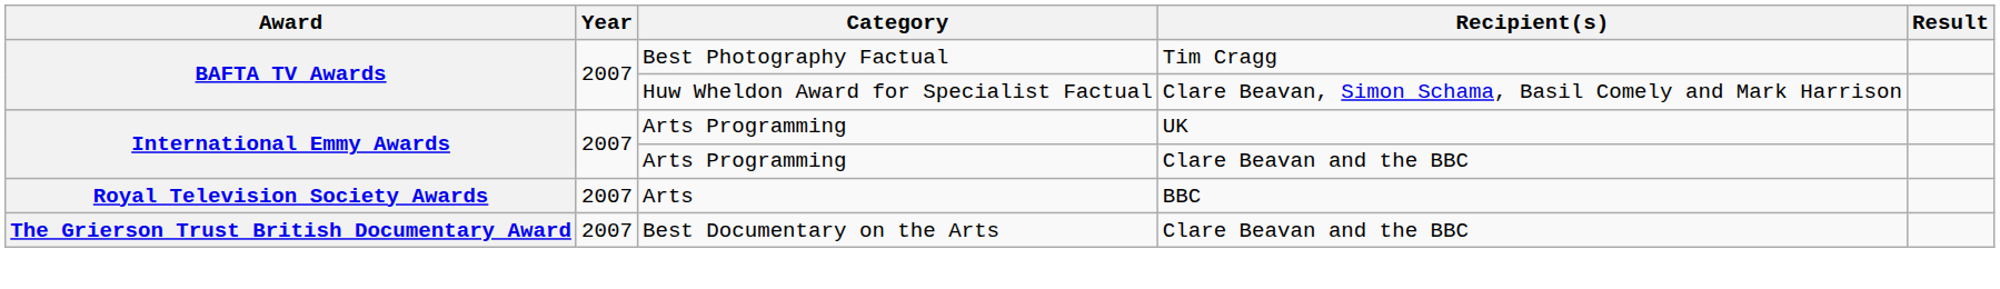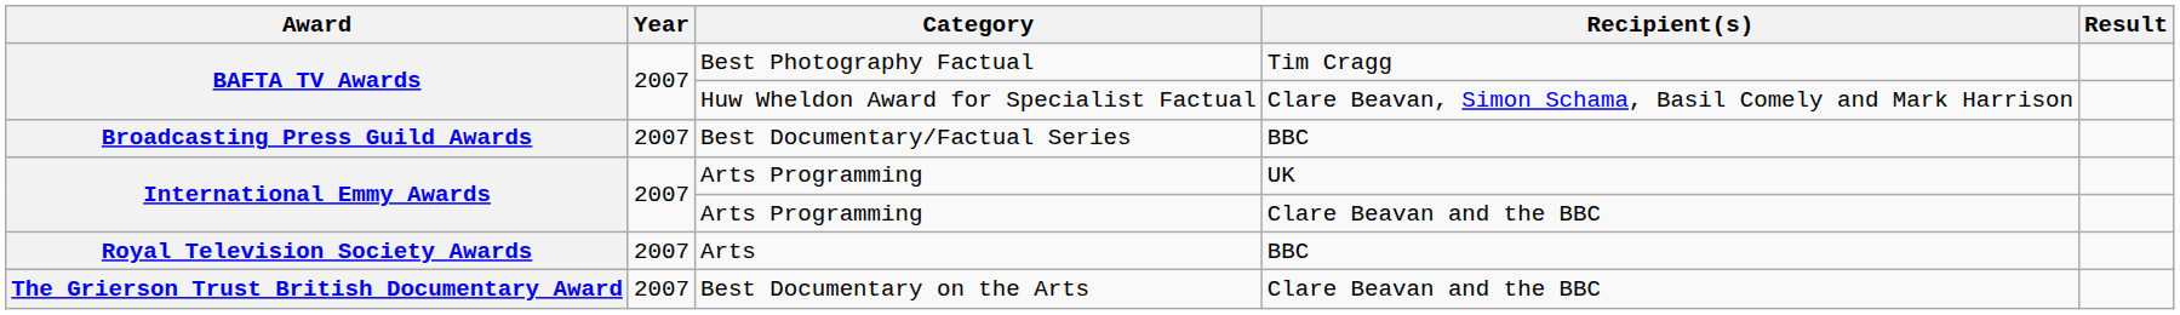+ row: Broadcasting Press Guild Awards | 2007 | Best Documentary/Factual Series | BBC
